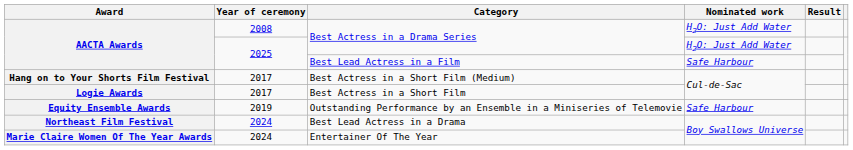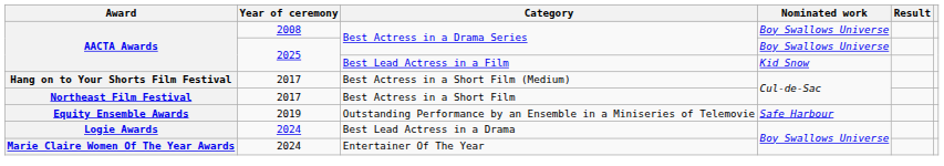2008 / Best Actress in a Drama Series | Nominated work: H2O: Just Add Water -> Boy Swallows Universe
2025 / Best Actress in a Drama Series | Nominated work: H2O: Just Add Water -> Boy Swallows Universe
Best Lead Actress in a Film | Nominated work: Safe Harbour -> Kid Snow
Best Actress in a Short Film | Award: Logie Awards -> Northeast Film Festival
Best Lead Actress in a Drama | Award: Northeast Film Festival -> Logie Awards
